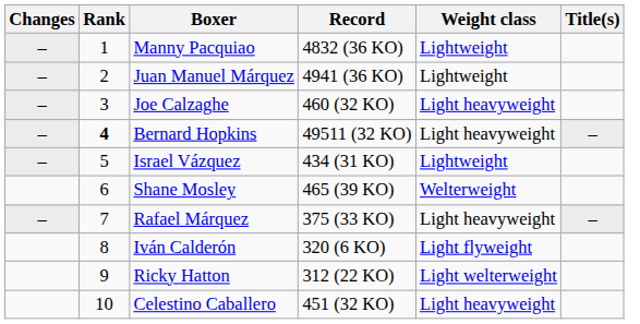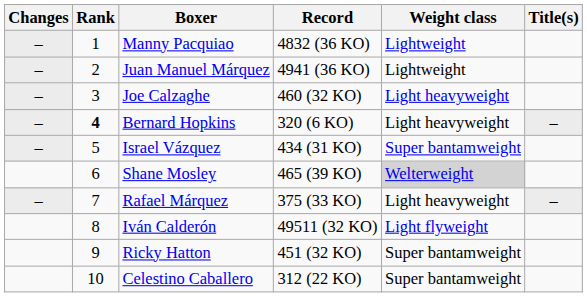Bernard Hopkins | Record: 49511 (32 KO) -> 320 (6 KO)
Israel Vázquez | Weight class: Lightweight -> Super bantamweight
Shane Mosley | Weight class: no background -> lightgrey background
Iván Calderón | Record: 320 (6 KO) -> 49511 (32 KO)
Ricky Hatton | Record: 312 (22 KO) -> 451 (32 KO)
Ricky Hatton | Weight class: Light welterweight -> Super bantamweight
Celestino Caballero | Record: 451 (32 KO) -> 312 (22 KO)
Celestino Caballero | Weight class: Light heavyweight -> Super bantamweight
